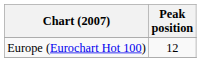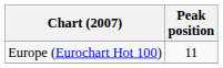Europe (Eurochart Hot 100) | Peak position: 12 -> 11
